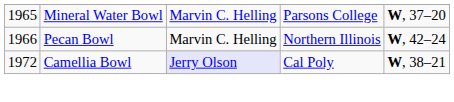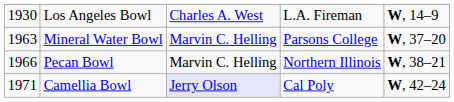+ row: 1930 | Los Angeles Bowl | Charles A. West | L.A. Fireman | W, 14–9
Mineral Water Bowl | column 1: 1965 -> 1963
Pecan Bowl | column 5: W, 42–24 -> W, 38–21
Camellia Bowl | column 1: 1972 -> 1971
Camellia Bowl | column 5: W, 38–21 -> W, 42–24
